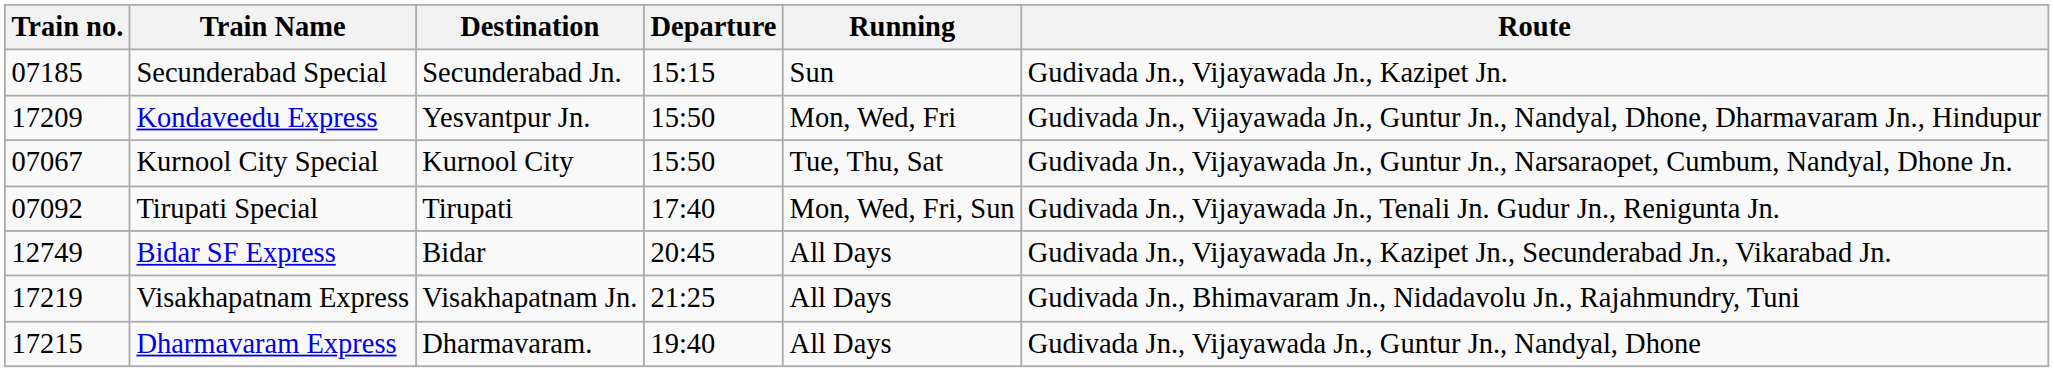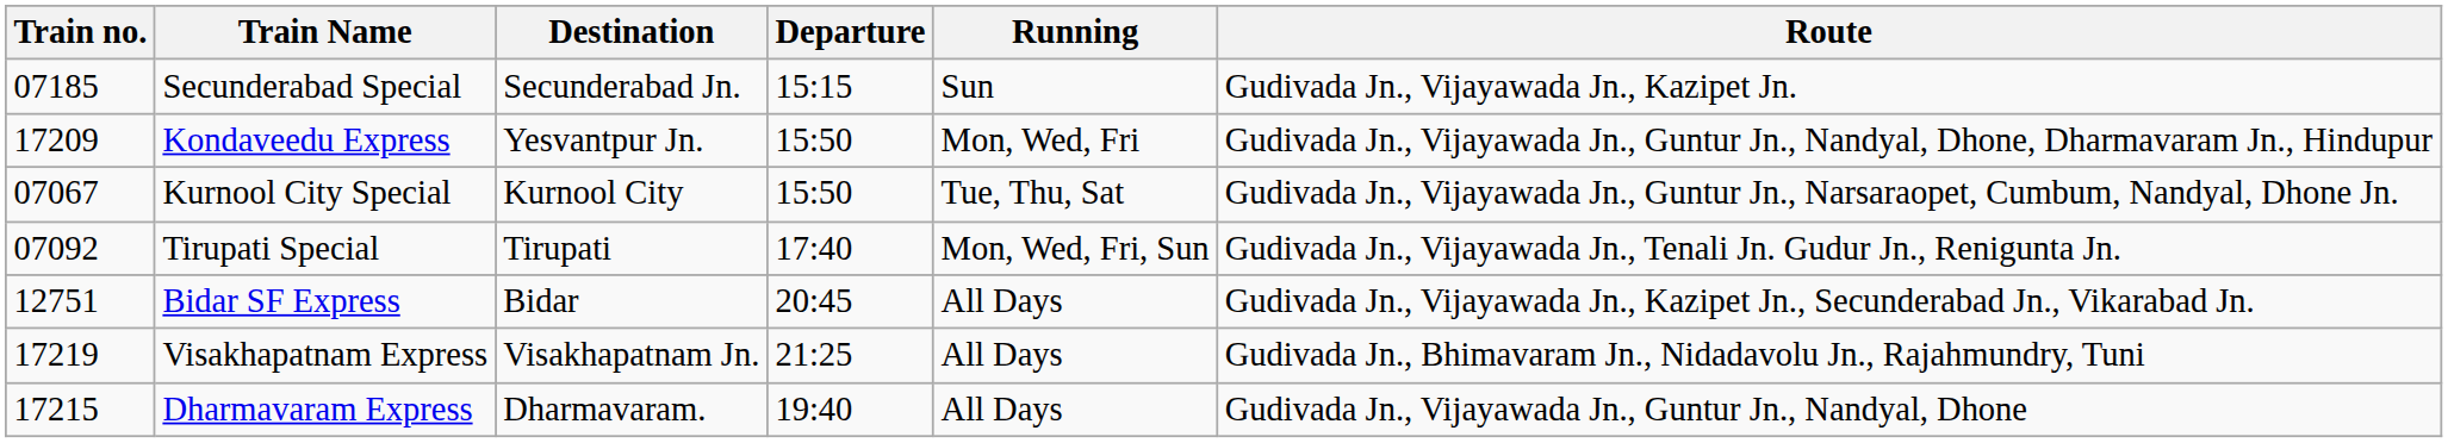Bidar SF Express | Train no.: 12749 -> 12751
